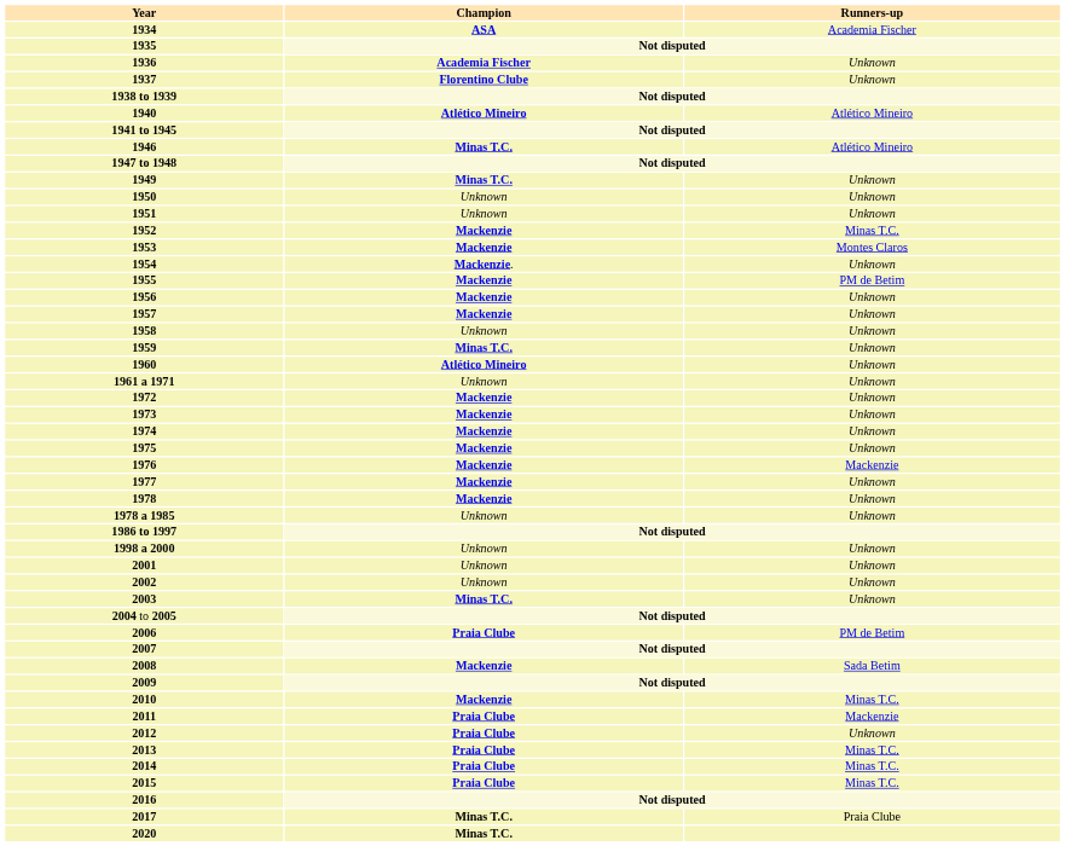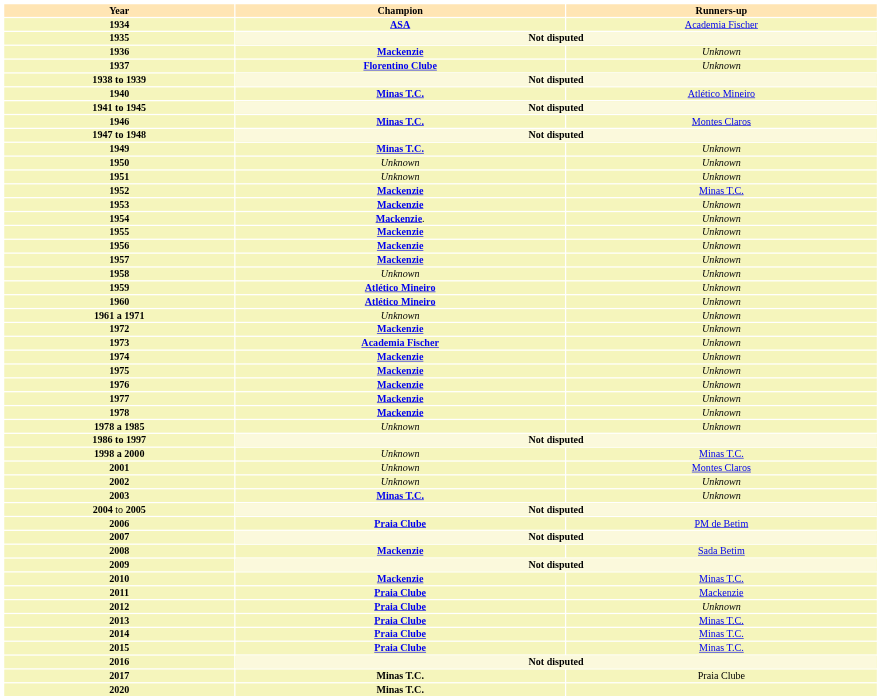1936 | Champion: Academia Fischer -> Mackenzie
1940 | Champion: Atlético Mineiro -> Minas T.C.
1946 | Runners-up: Atlético Mineiro -> Montes Claros
1953 | Runners-up: Montes Claros -> Unknown
1955 | Runners-up: PM de Betim -> Unknown
1959 | Champion: Minas T.C. -> Atlético Mineiro
1973 | Champion: Mackenzie -> Academia Fischer
1976 | Runners-up: Mackenzie -> Unknown
1998 a 2000 | Runners-up: Unknown -> Minas T.C.
2001 | Runners-up: Unknown -> Montes Claros
